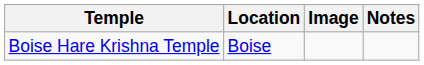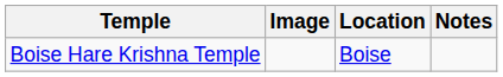columns swapped: Location <-> Image
